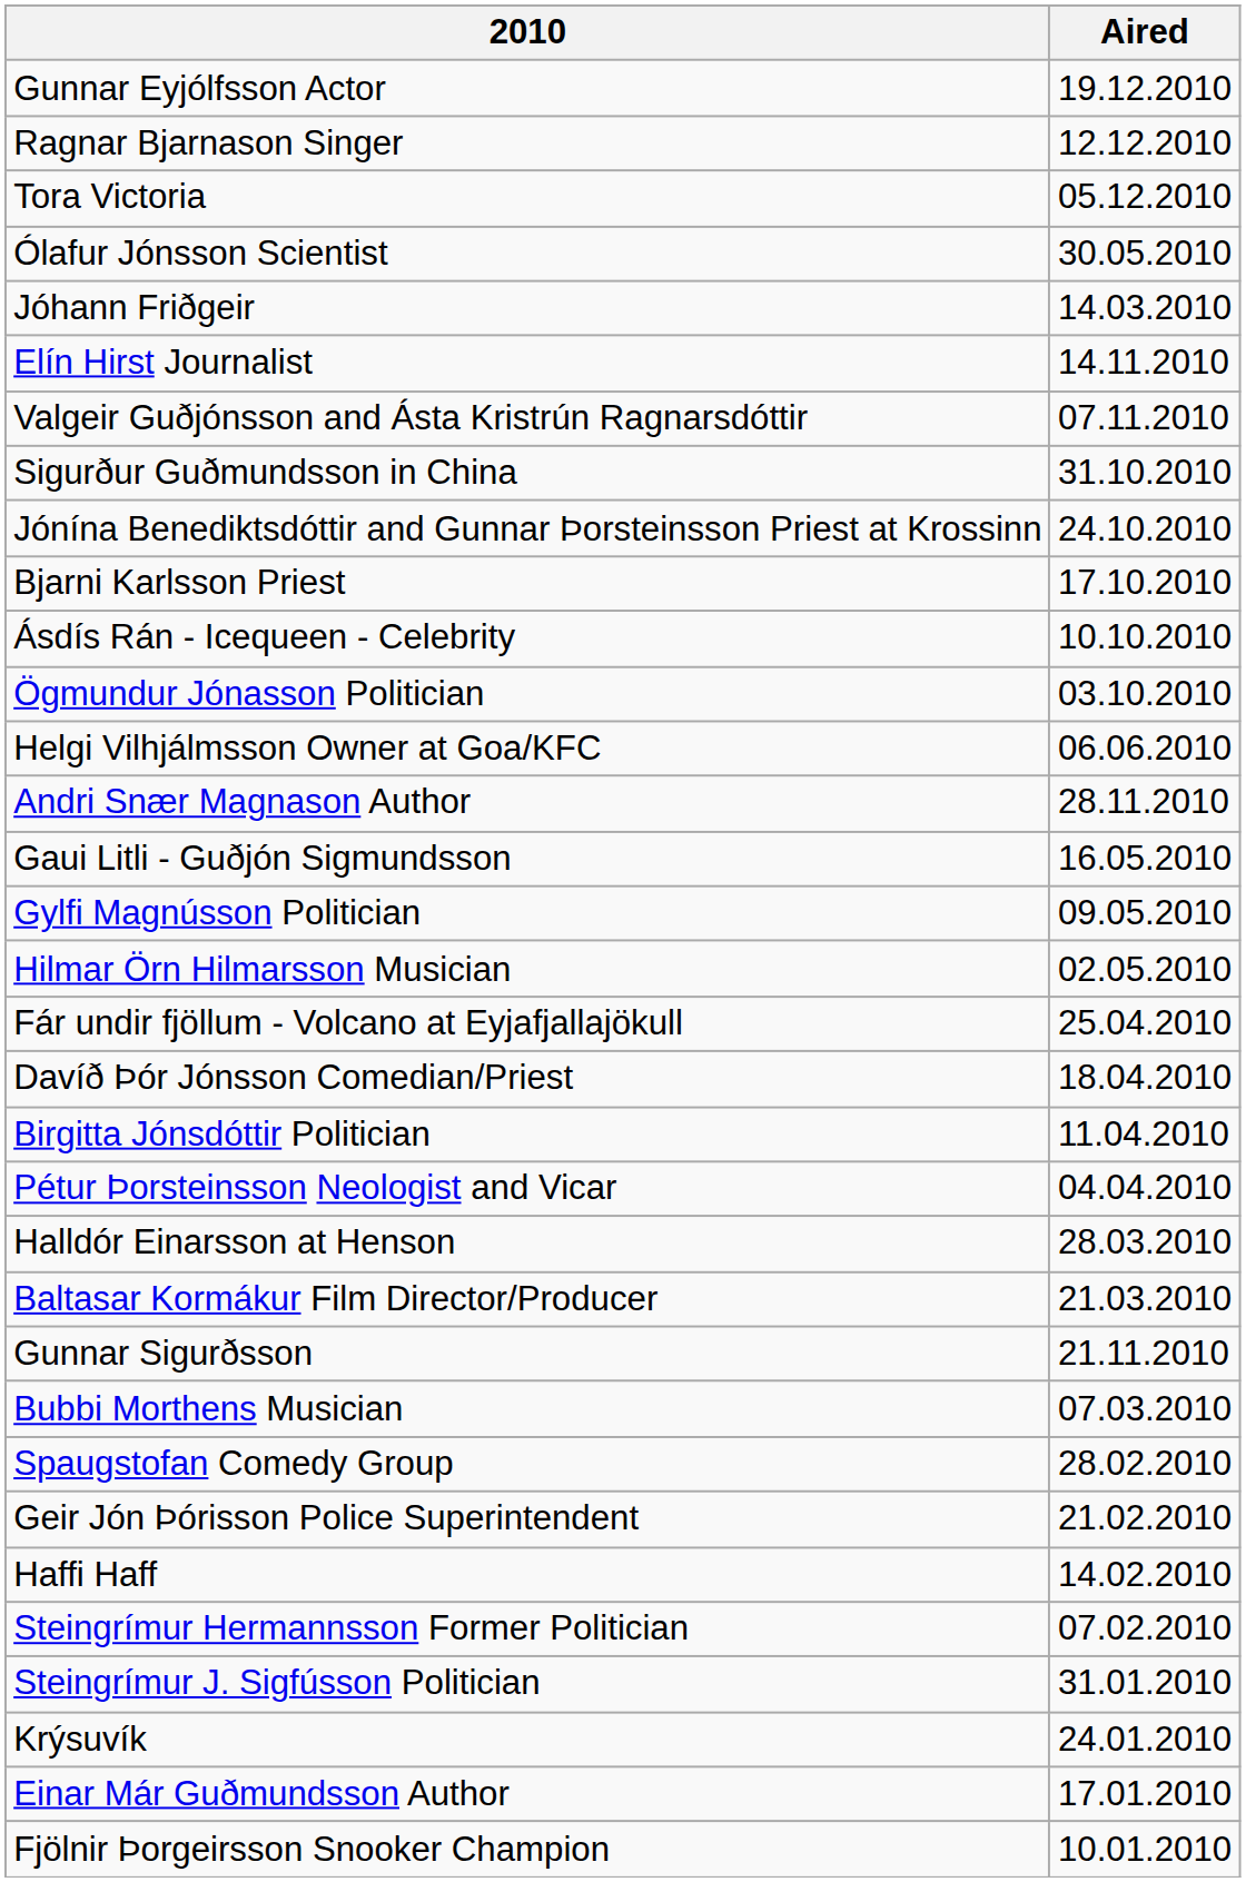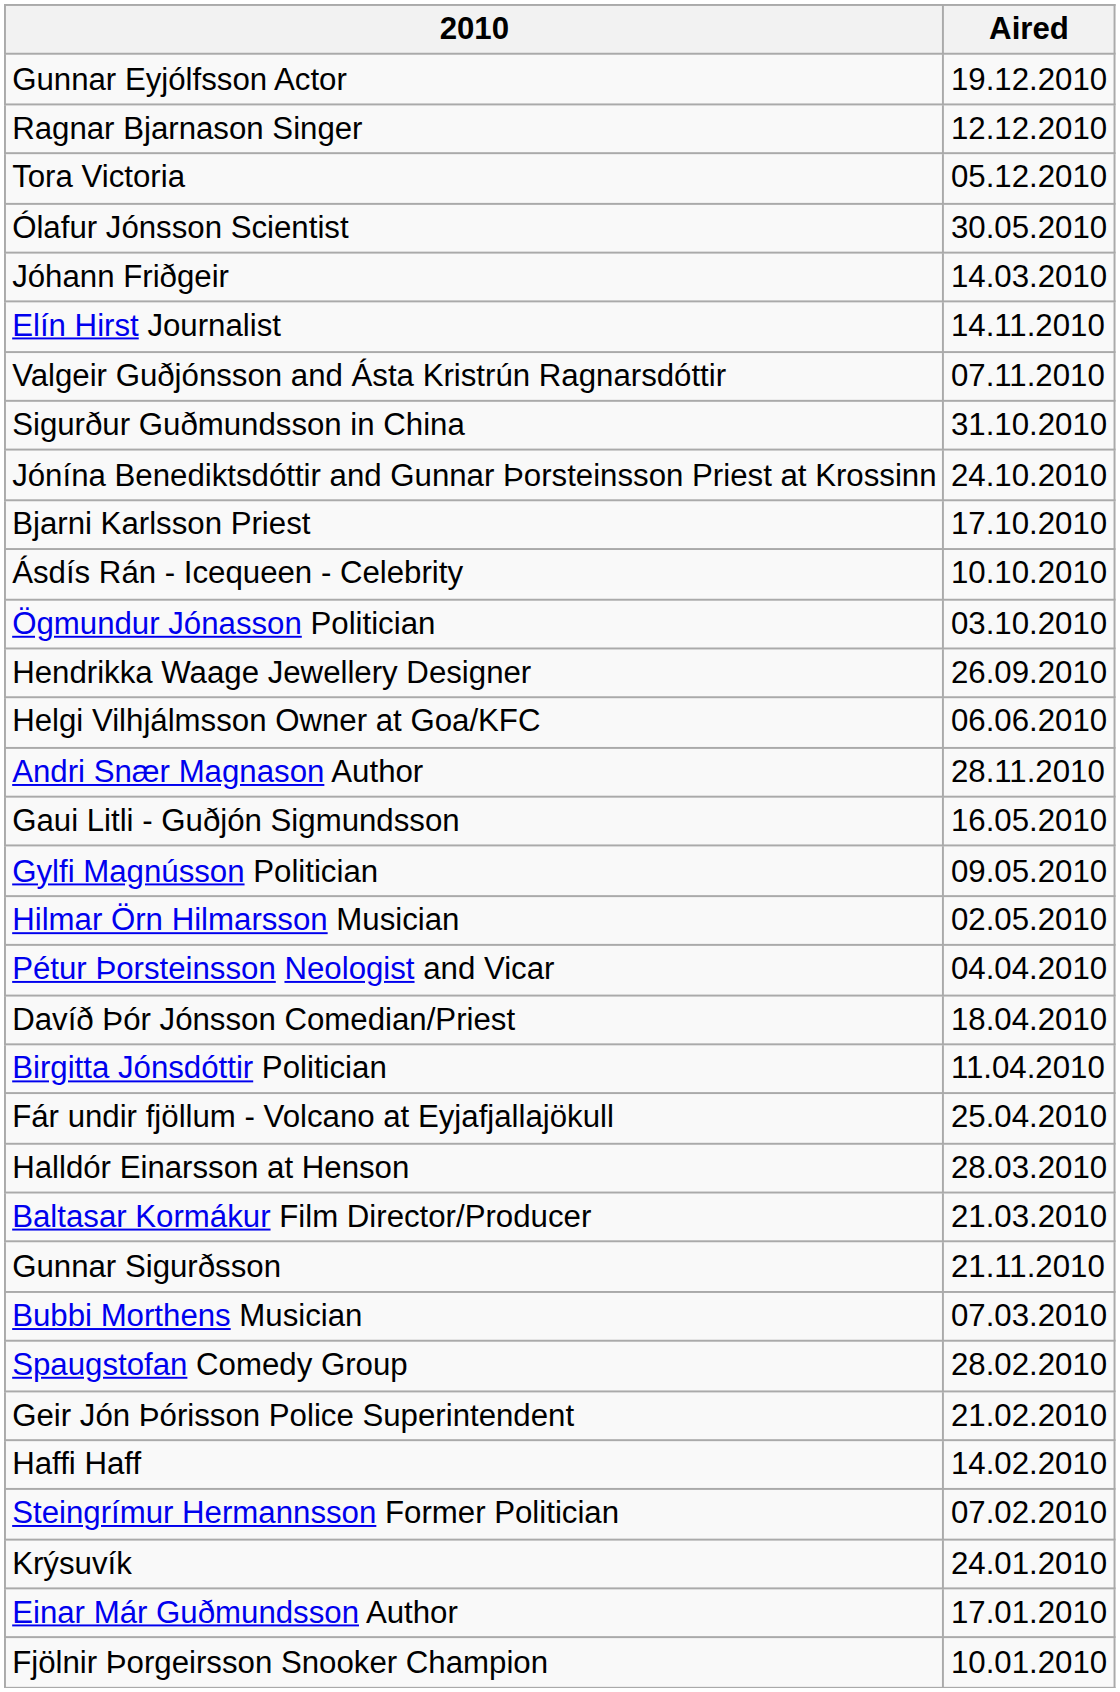+ row: Hendrikka Waage Jewellery Designer | 26.09.2010
rows swapped: Fár undir fjöllum - Volcano at Eyjafjallajökull <-> Pétur Þorsteinsson Neologist and Vicar
- row: Steingrímur J. Sigfússon Politician | 31.01.2010
